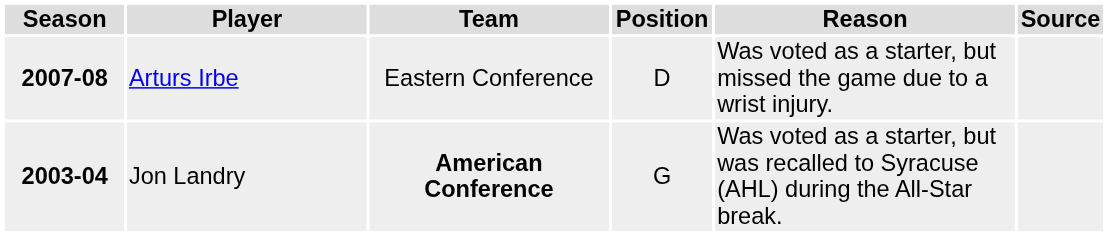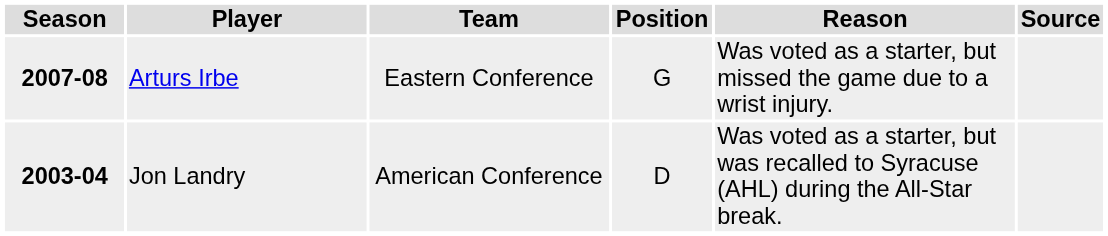Arturs Irbe | Position: D -> G
Jon Landry | Team: bold -> normal
Jon Landry | Position: G -> D
